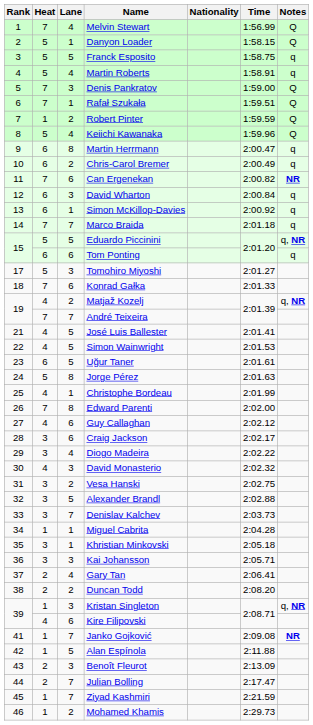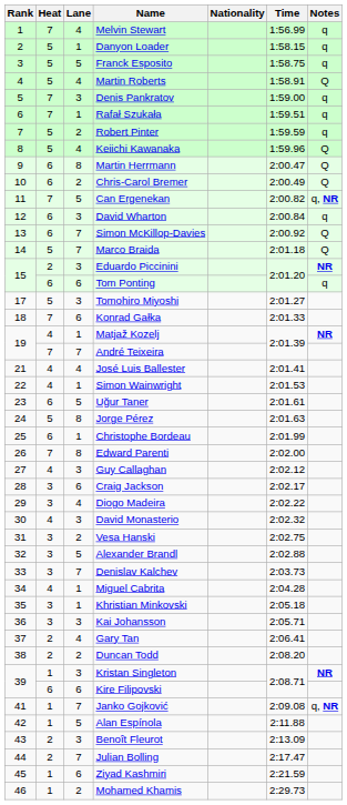Melvin Stewart | Notes: Q -> q
Danyon Loader | Notes: Q -> q
Martin Roberts | Notes: q -> Q
Denis Pankratov | Notes: Q -> q
Rafał Szukała | Notes: Q -> q
Robert Pinter | Heat: 1 -> 5
Robert Pinter | Notes: Q -> q
Martin Herrmann | Notes: q -> Q
Chris-Carol Bremer | Notes: q -> Q
Can Ergenekan | Lane: 6 -> 5
Can Ergenekan | Notes: NR -> q, NR
Simon McKillop-Davies | Lane: 1 -> 7
Simon McKillop-Davies | Notes: q -> Q
Marco Braida | Heat: 7 -> 5
Marco Braida | Notes: q -> Q
Eduardo Piccinini | Heat: 5 -> 2
Eduardo Piccinini | Lane: 5 -> 3
Eduardo Piccinini | Notes: q, NR -> NR
Matjaž Kozelj | Lane: 2 -> 1
Matjaž Kozelj | Notes: q, NR -> NR
José Luis Ballester | Lane: 5 -> 4
Simon Wainwright | Lane: 5 -> 1
Christophe Bordeau | Heat: 4 -> 6
Guy Callaghan | Lane: 6 -> 3
Miguel Cabrita | Heat: 1 -> 4
Kristan Singleton | Notes: q, NR -> NR
Kire Filipovski | Heat: 4 -> 6
Janko Gojković | Notes: NR -> q, NR
Ziyad Kashmiri | Lane: 7 -> 6
